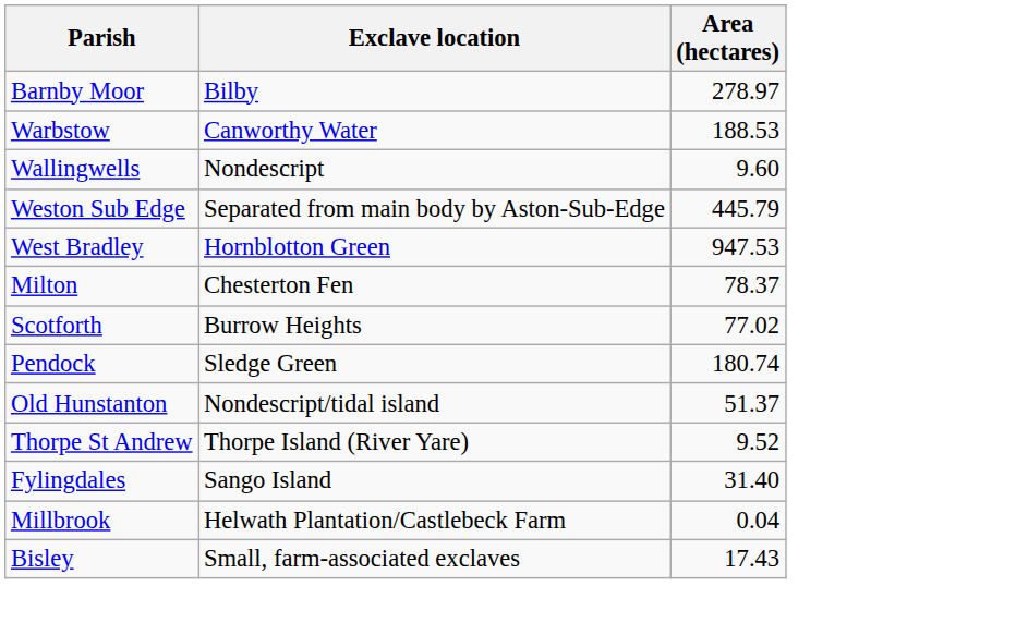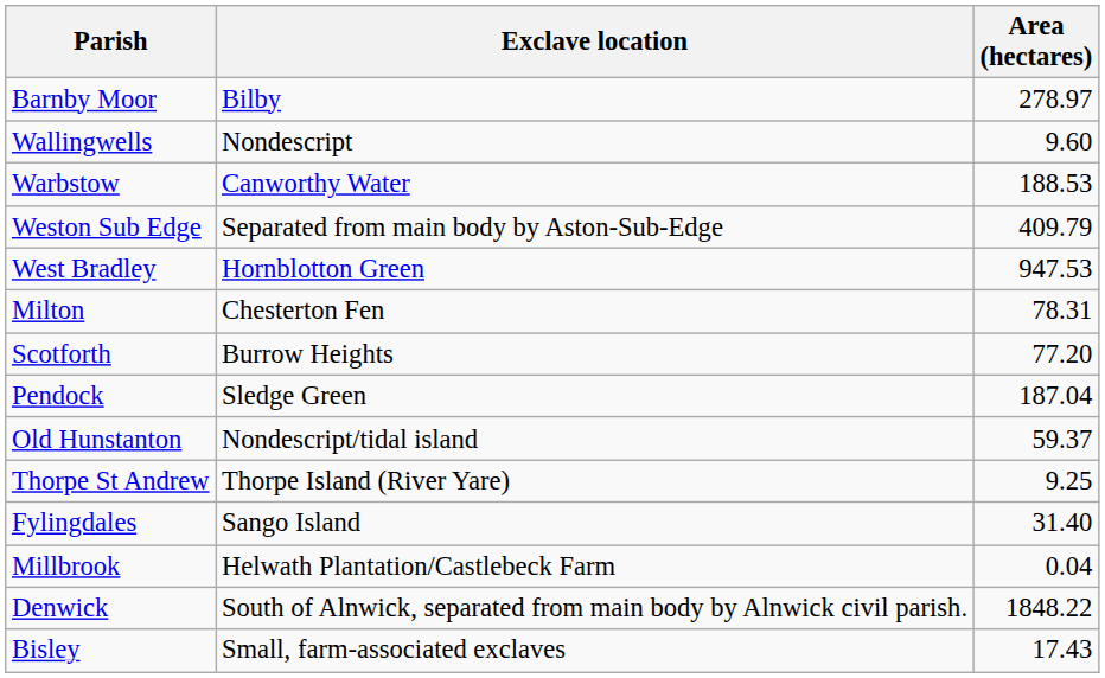rows swapped: Wallingwells <-> Warbstow
Weston Sub Edge | Area (hectares): 445.79 -> 409.79
Milton | Area (hectares): 78.37 -> 78.31
Scotforth | Area (hectares): 77.02 -> 77.20
Pendock | Area (hectares): 180.74 -> 187.04
Old Hunstanton | Area (hectares): 51.37 -> 59.37
Thorpe St Andrew | Area (hectares): 9.52 -> 9.25
+ row: Denwick | South of Alnwick, separated from main body by Alnwick civil parish. | 1848.22
